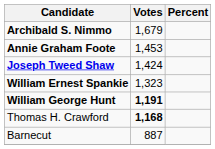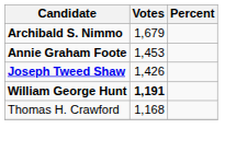Joseph Tweed Shaw | Votes: 1,424 -> 1,426
- row: William Ernest Spankie | 1,323
Thomas H. Crawford | Votes: bold -> normal
- row: Barnecut | 887
